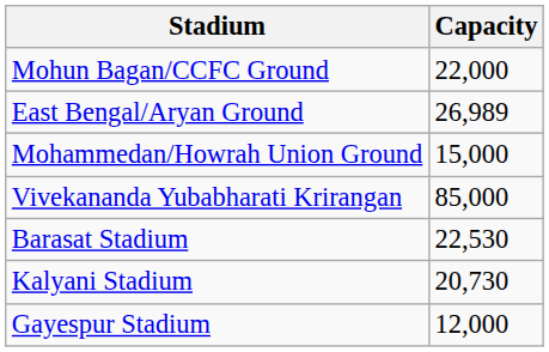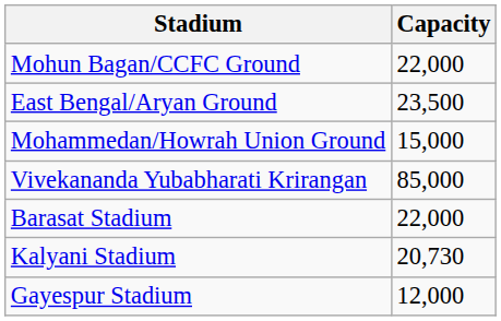East Bengal/Aryan Ground | Capacity: 26,989 -> 23,500
Barasat Stadium | Capacity: 22,530 -> 22,000
